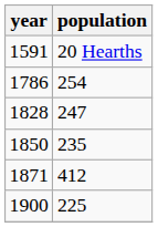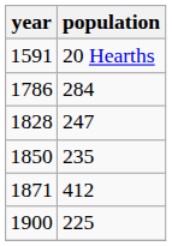1786 | population: 254 -> 284
